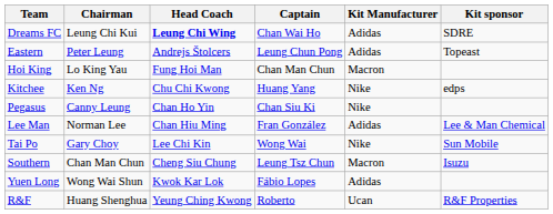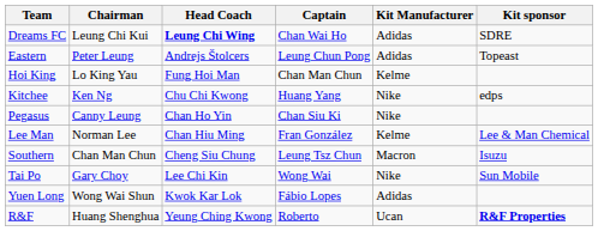Hoi King | Kit Manufacturer: Macron -> Kelme
Lee Man | Kit Manufacturer: Adidas -> Kelme
rows swapped: Southern <-> Tai Po
R&F | Kit sponsor: normal -> bold
